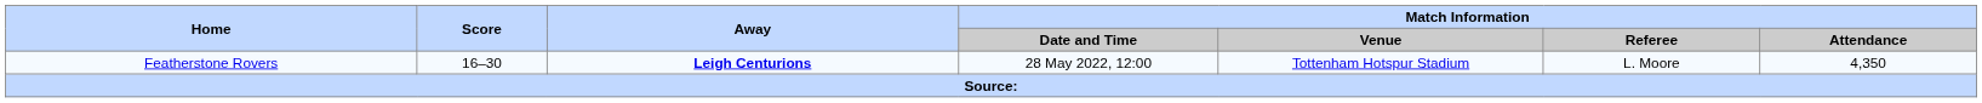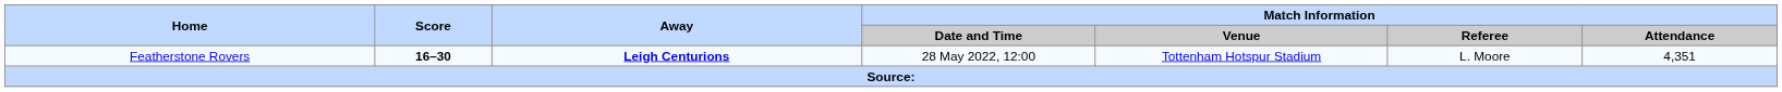Featherstone Rovers | Score: normal -> bold
Featherstone Rovers | Match Information / Attendance: 4,350 -> 4,351
